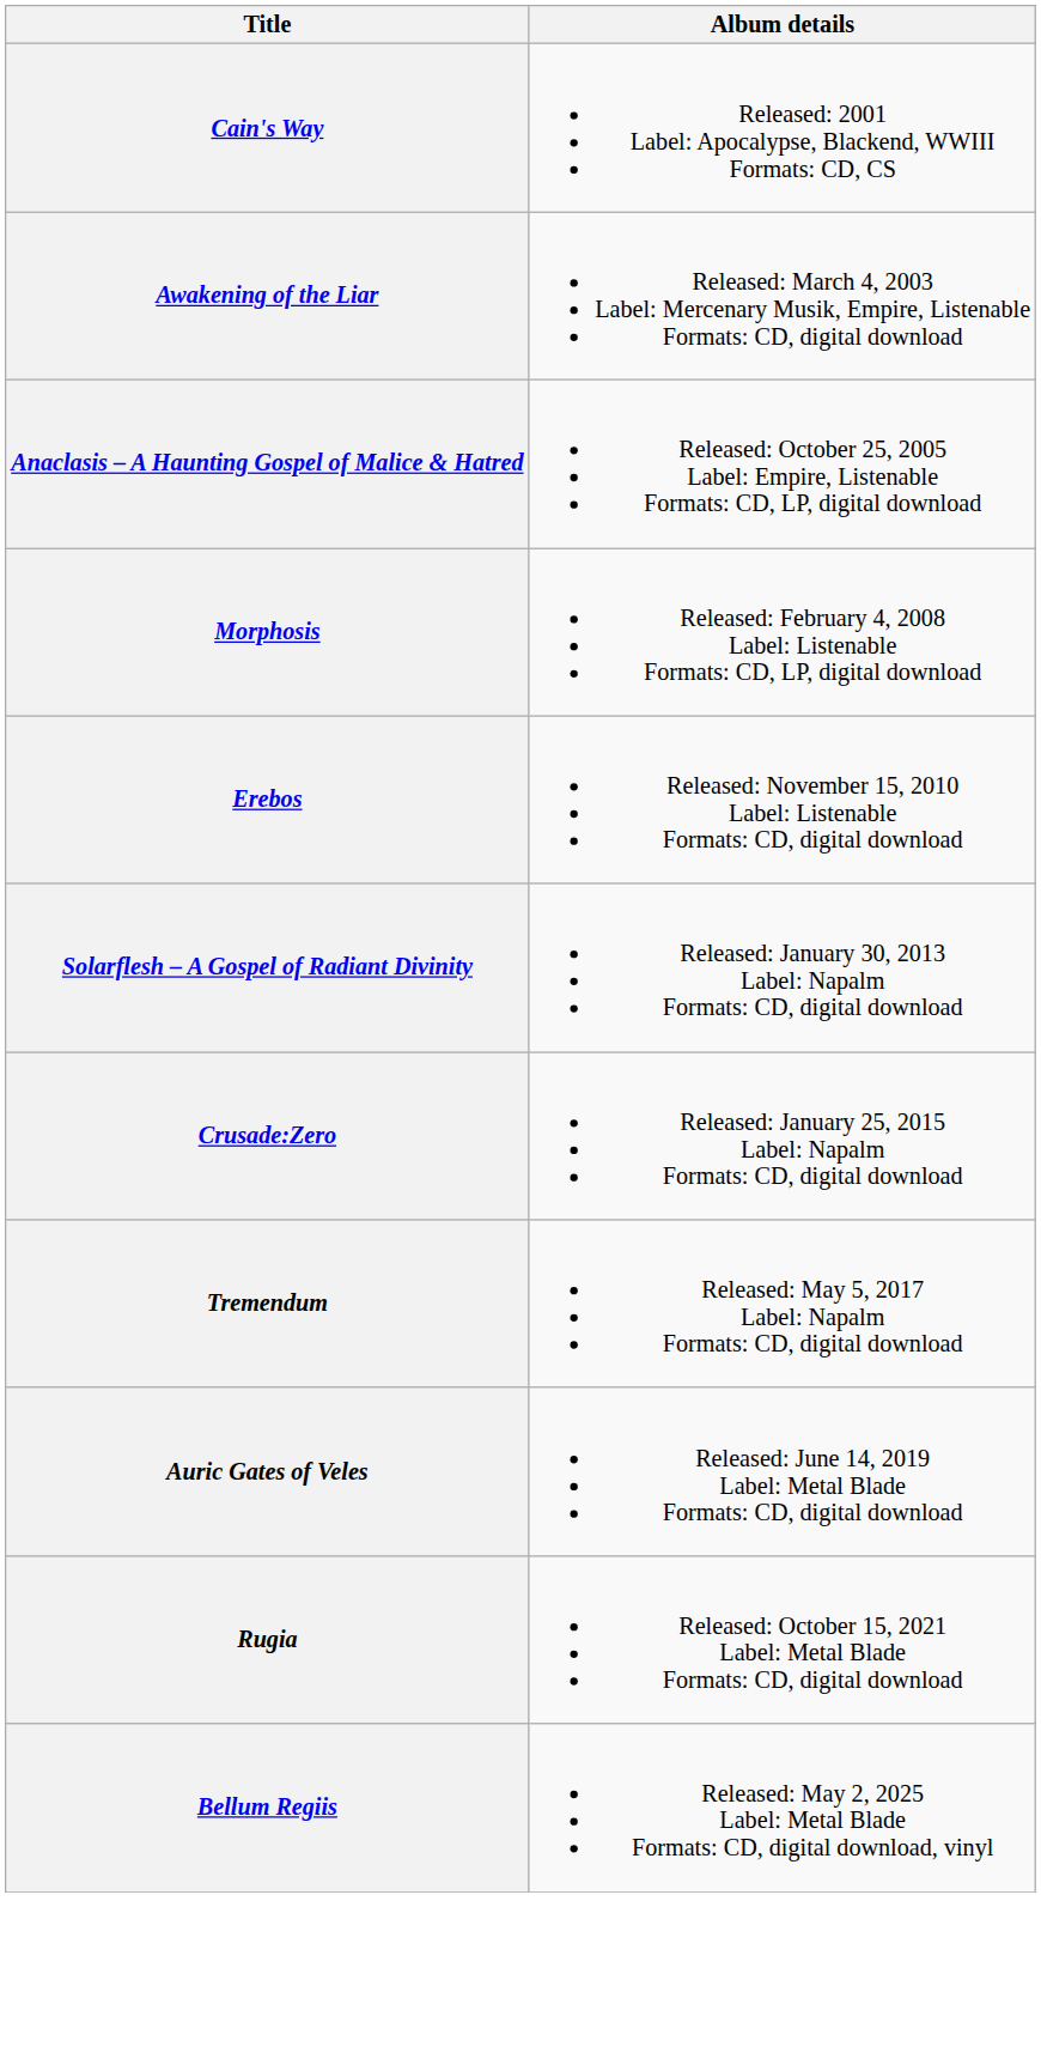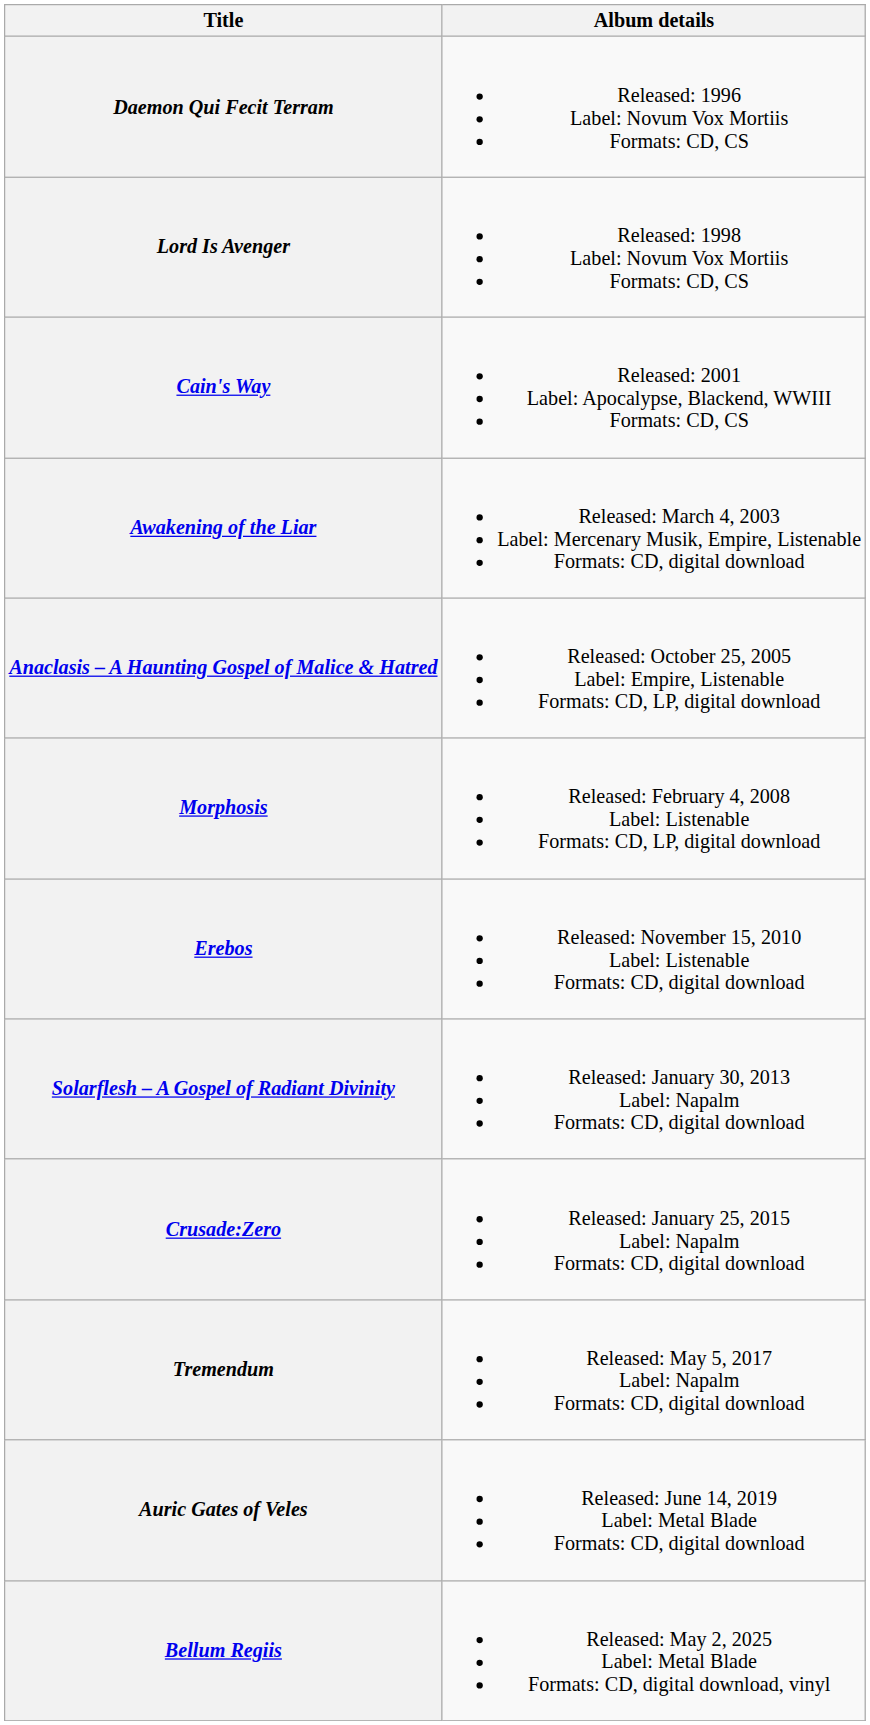+ row: Daemon Qui Fecit Terram | Released: 1996 Label: Novum Vox Mortiis Formats: CD, CS
+ row: Lord Is Avenger | Released: 1998 Label: Novum Vox Mortiis Formats: CD, CS
- row: Rugia | Released: October 15, 2021 Label: Metal Blade Formats: CD, digital download
